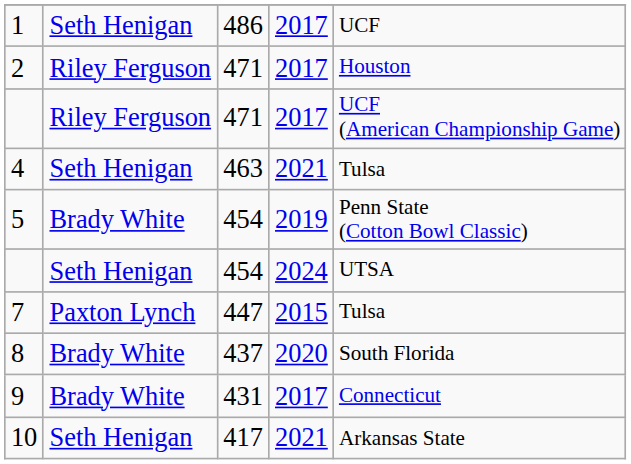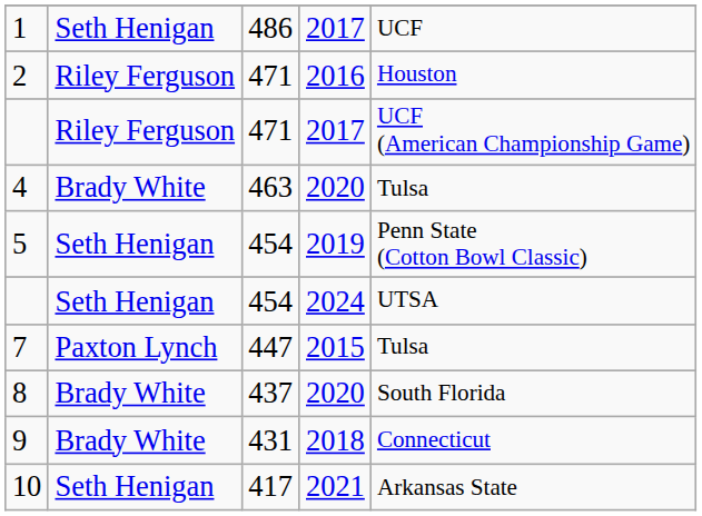2 | column 4: 2017 -> 2016
4 | column 2: Seth Henigan -> Brady White
4 | column 4: 2021 -> 2020
5 | column 2: Brady White -> Seth Henigan
9 | column 4: 2017 -> 2018
